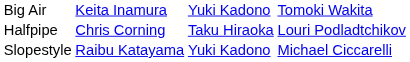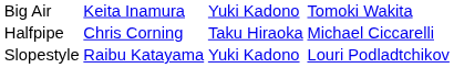Halfpipe | column 4: Louri Podladtchikov -> Michael Ciccarelli
Slopestyle | column 4: Michael Ciccarelli -> Louri Podladtchikov
